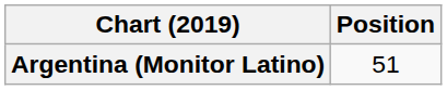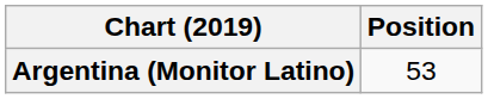Argentina (Monitor Latino) | Position: 51 -> 53
